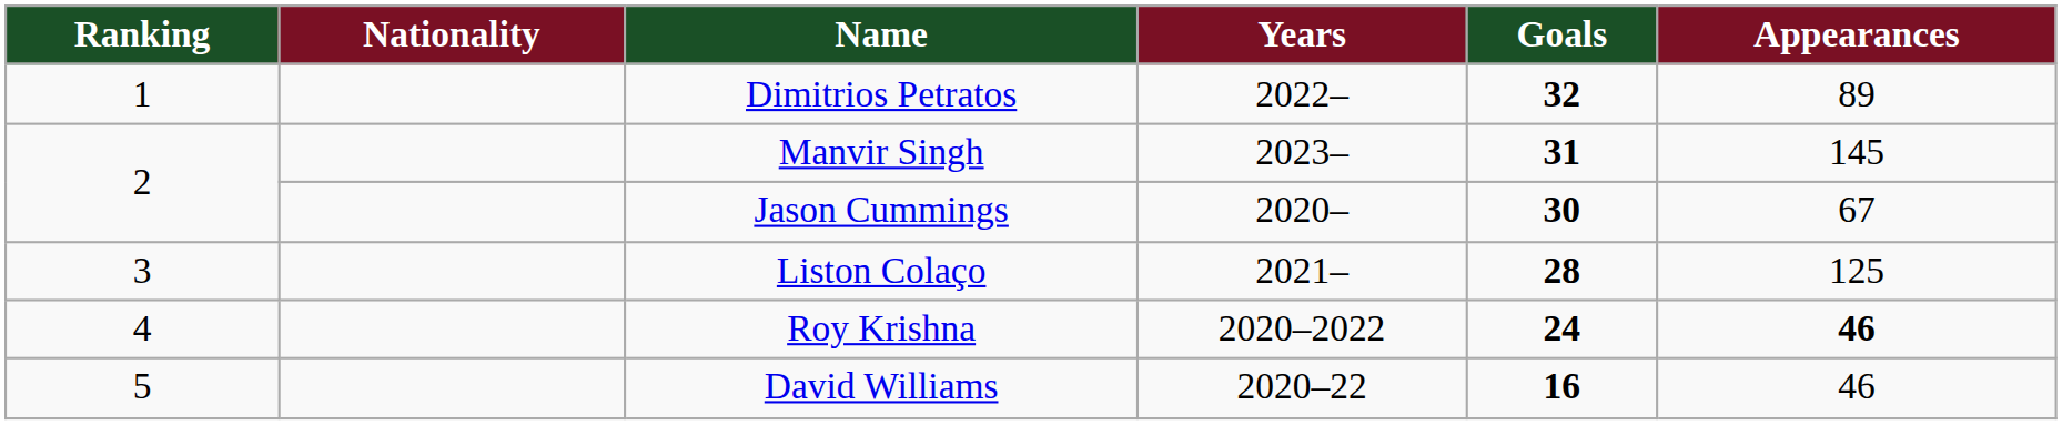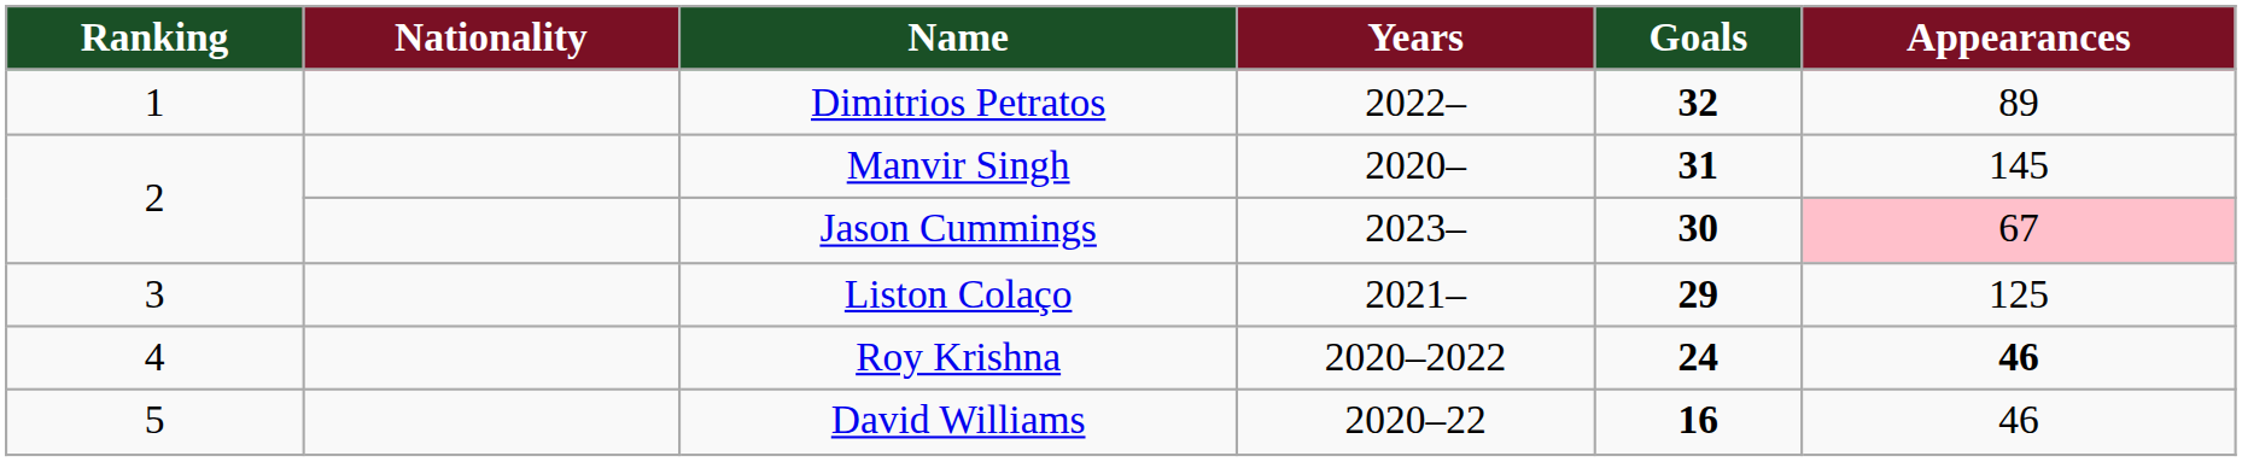Manvir Singh | Years: 2023– -> 2020–
Jason Cummings | Years: 2020– -> 2023–
Jason Cummings | Appearances: no background -> pink background
Liston Colaço | Goals: 28 -> 29
